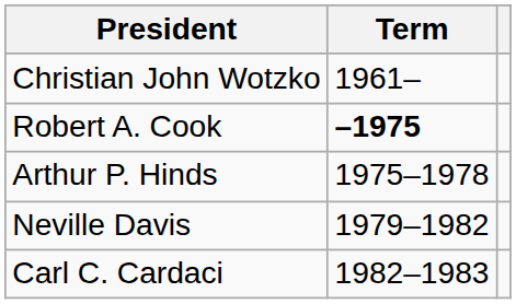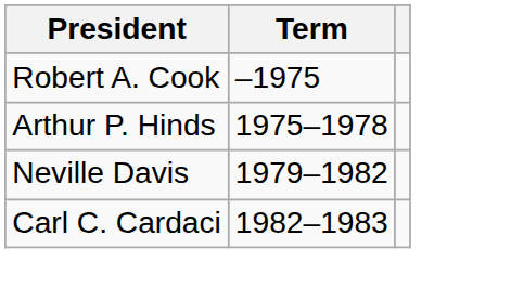- row: Christian John Wotzko | 1961–
Robert A. Cook | Term: bold -> normal
